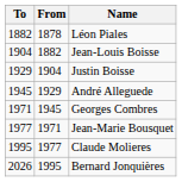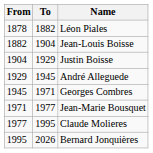columns swapped: From <-> To
